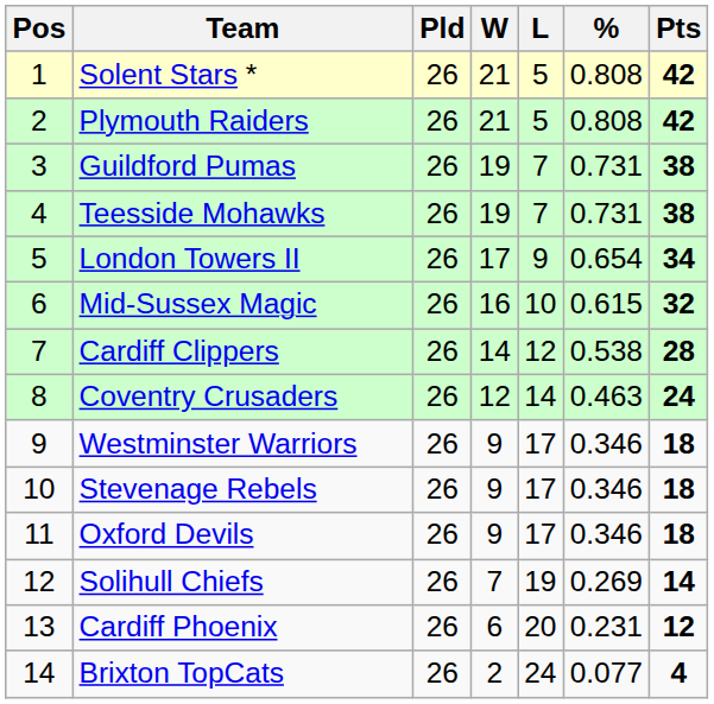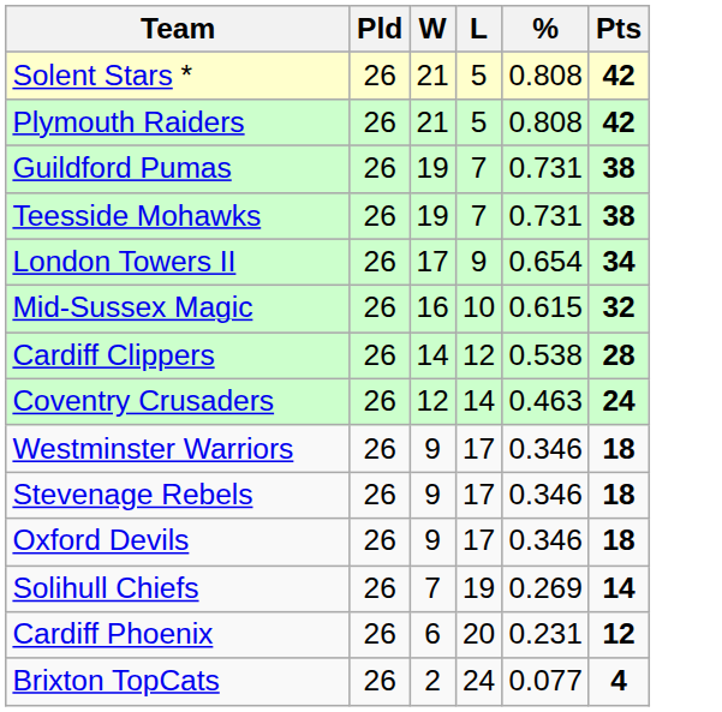- column: Pos | 1 | 2 | 3 | 4 | 5 | 6 | 7 | 8 | 9 | 10 | 11 | 12 | 13 | 14
